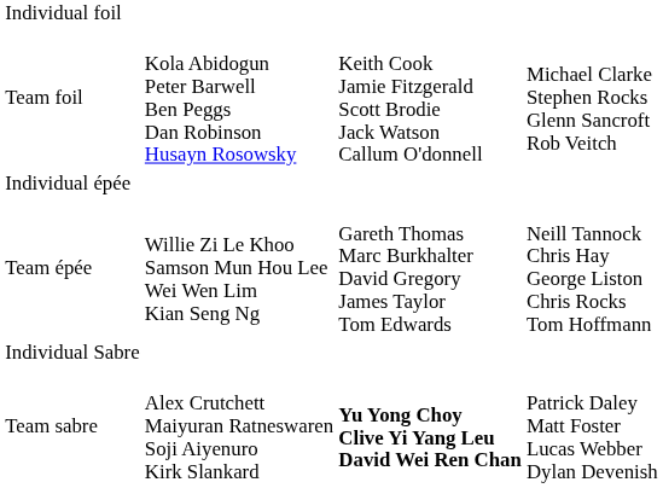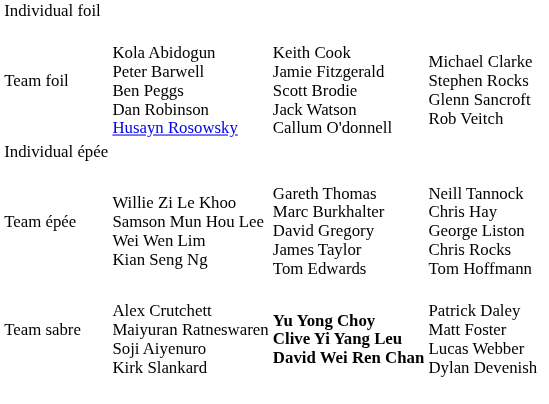- row: Individual Sabre
